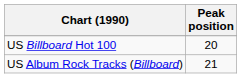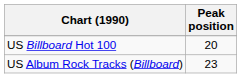US Album Rock Tracks (Billboard) | Peak position: 21 -> 23
